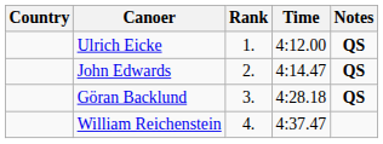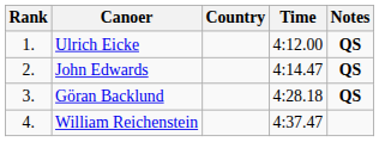columns swapped: Rank <-> Country
